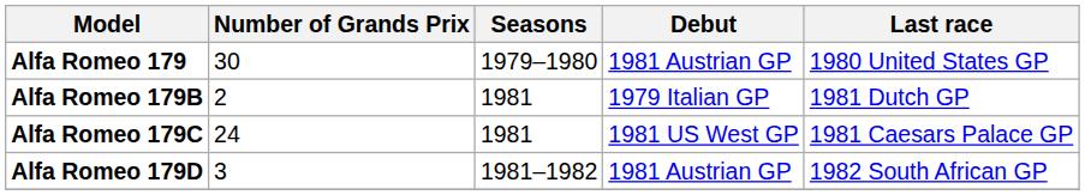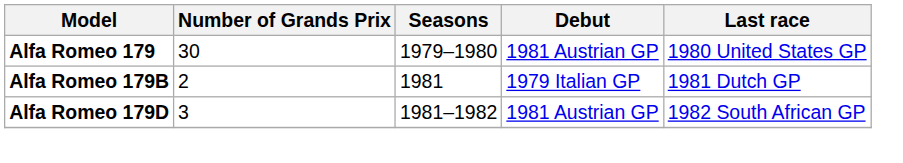- row: Alfa Romeo 179C | 24 | 1981 | 1981 US West GP | 1981 Caesars Palace GP
